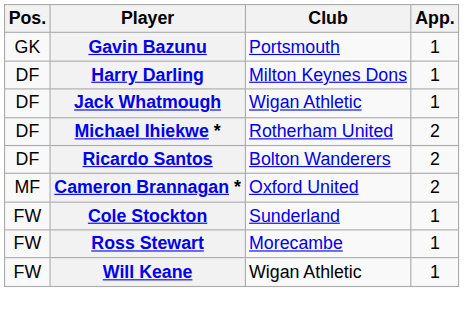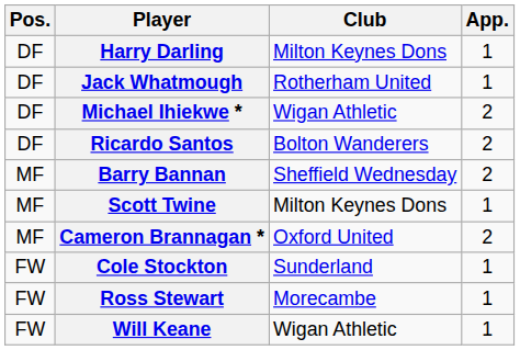- row: GK | Gavin Bazunu | Portsmouth | 1
Jack Whatmough | Club: Wigan Athletic -> Rotherham United
Michael Ihiekwe * | Club: Rotherham United -> Wigan Athletic
+ row: MF | Barry Bannan | Sheffield Wednesday | 2
+ row: MF | Scott Twine | Milton Keynes Dons | 1
